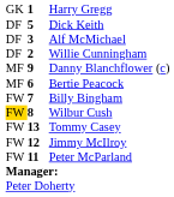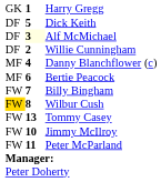Alf McMichael | column 2: no background -> lightyellow background
Danny Blanchflower (c) | column 2: 9 -> 4
Jimmy McIlroy | column 2: 12 -> 10
